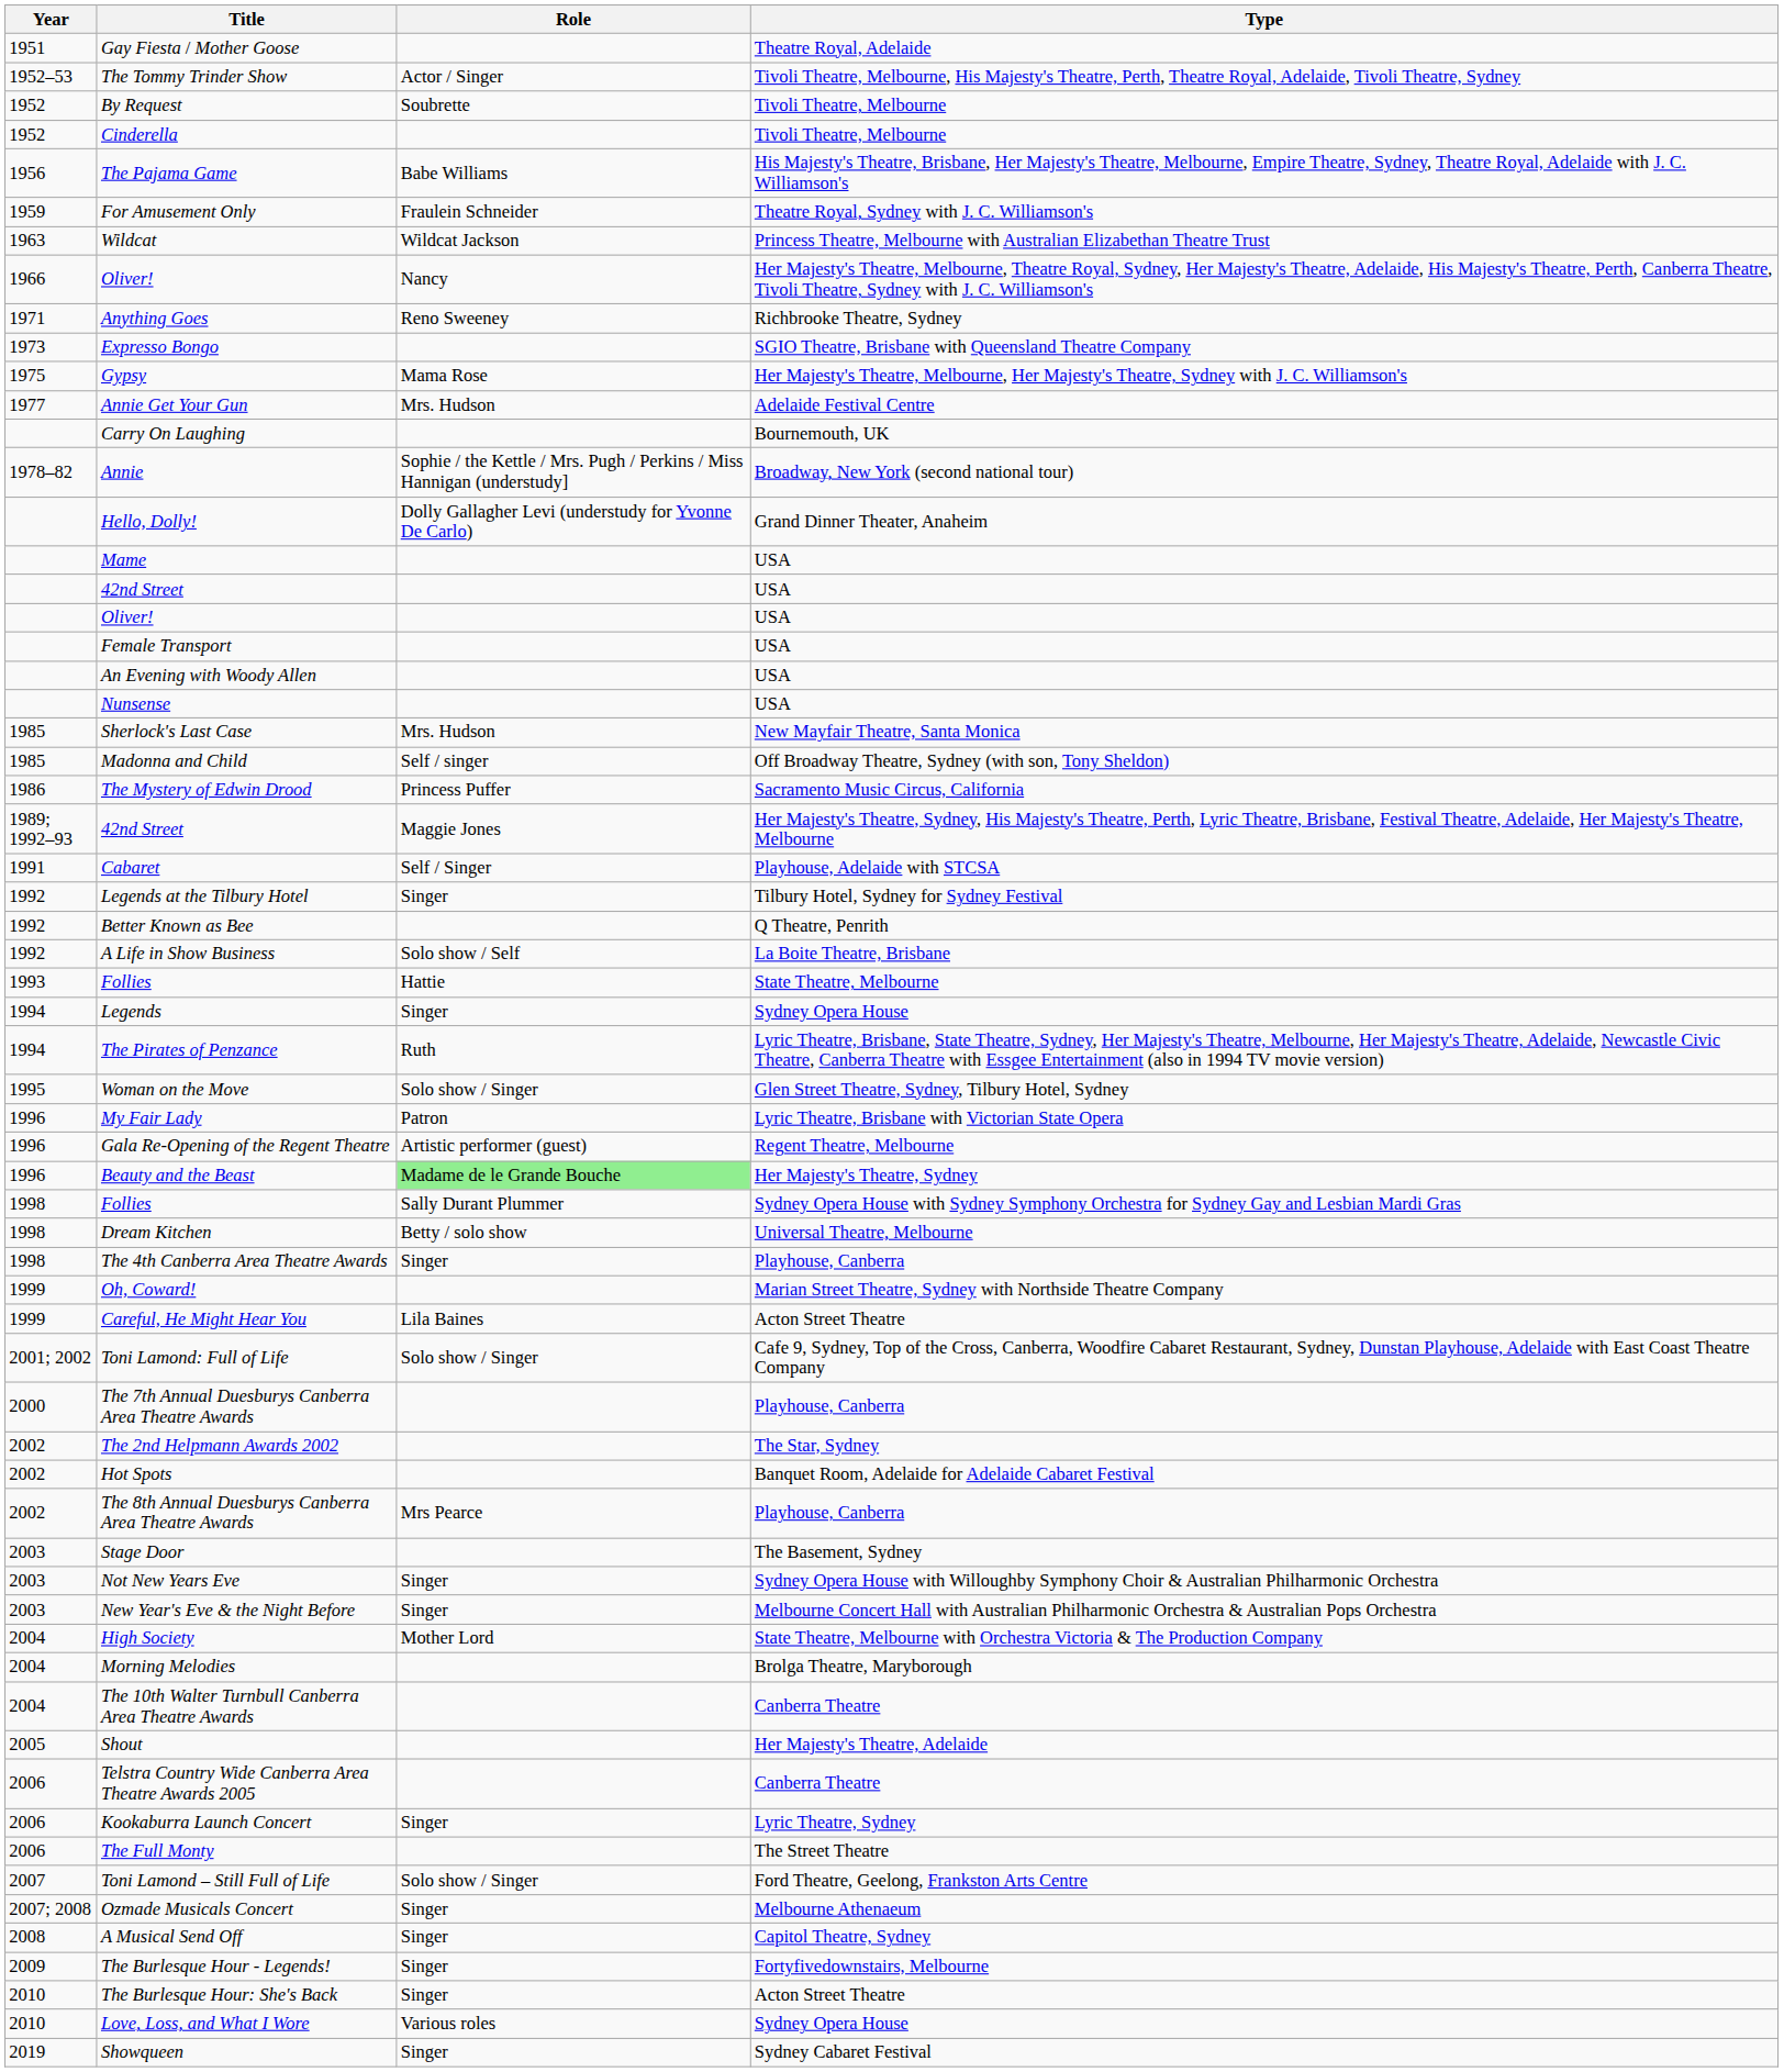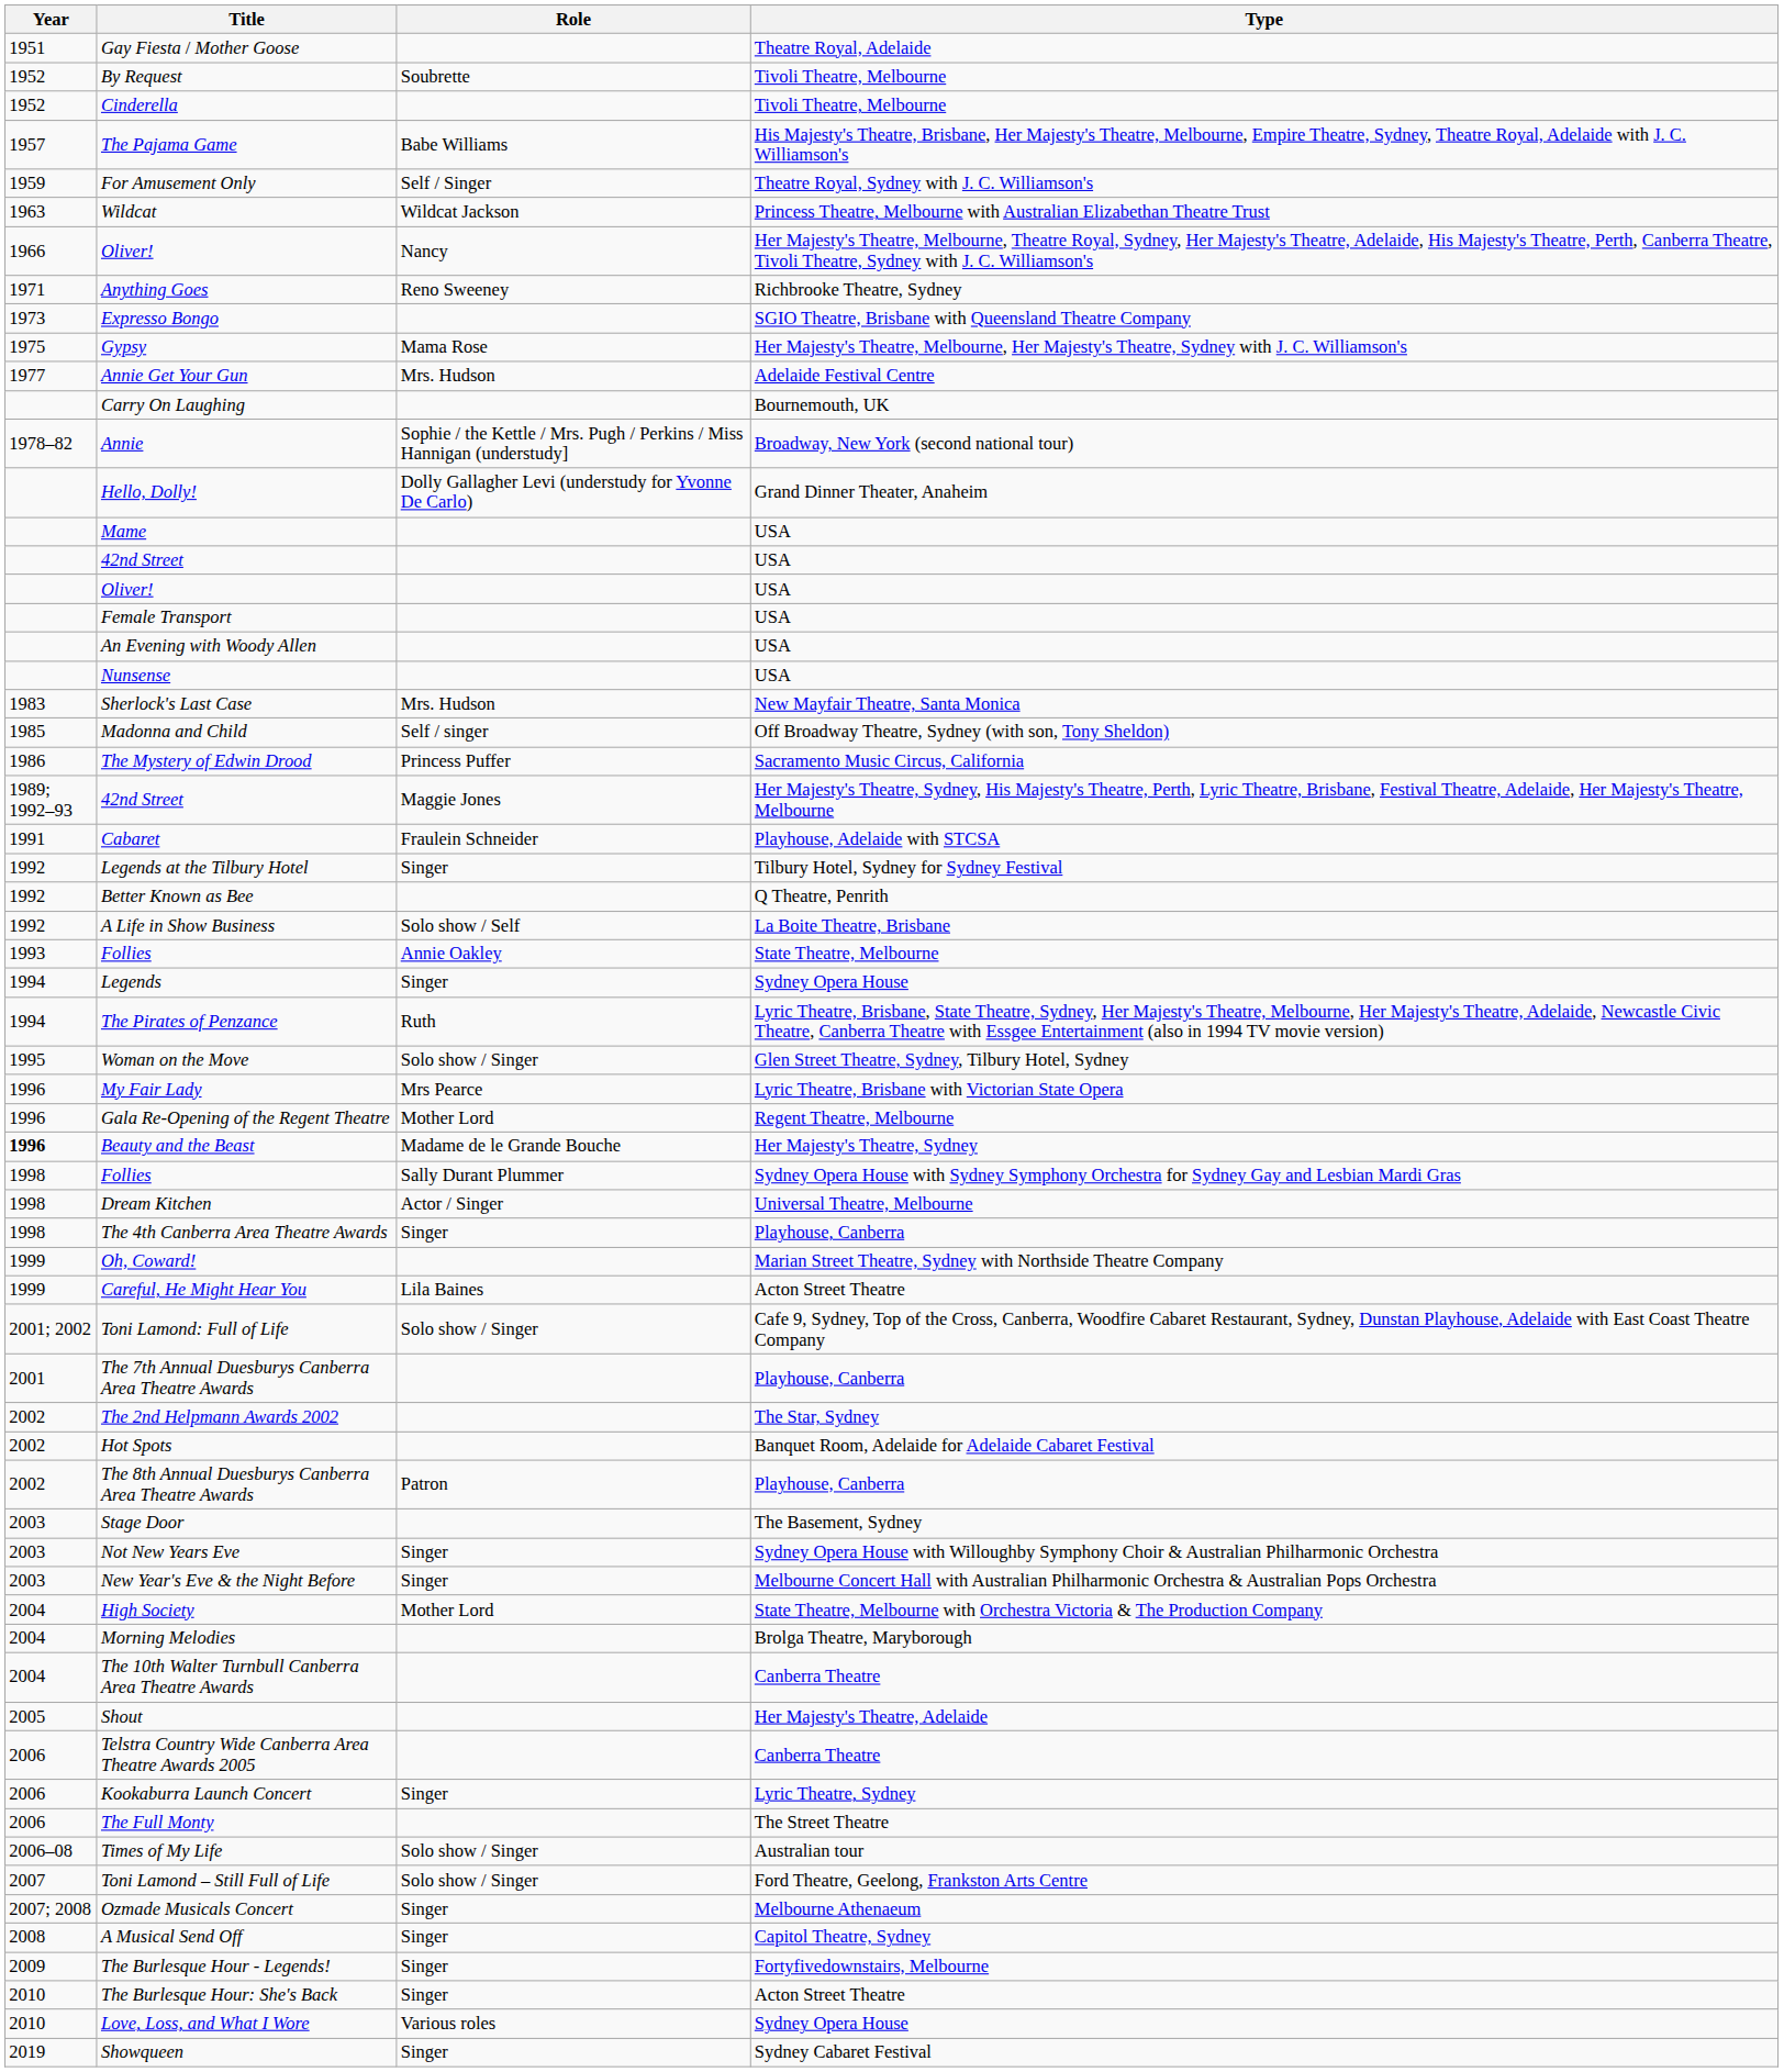- row: 1952–53 | The Tommy Trinder Show | Actor / Singer | Tivoli Theatre, Melbourne, His Majesty's Theatre, Perth, Theatre Royal, Adelaide, Tivoli Theatre, Sydney
The Pajama Game | Year: 1956 -> 1957
For Amusement Only | Role: Fraulein Schneider -> Self / Singer
Sherlock's Last Case | Year: 1985 -> 1983
Cabaret | Role: Self / Singer -> Fraulein Schneider
Follies / State Theatre, Melbourne | Role: Hattie -> Annie Oakley
My Fair Lady | Role: Patron -> Mrs Pearce
Gala Re-Opening of the Regent Theatre | Role: Artistic performer (guest) -> Mother Lord
Beauty and the Beast | Year: normal -> bold
Beauty and the Beast | Role: lightgreen background -> no background
Dream Kitchen | Role: Betty / solo show -> Actor / Singer
The 7th Annual Duesburys Canberra Area Theatre Awards | Year: 2000 -> 2001
The 8th Annual Duesburys Canberra Area Theatre Awards | Role: Mrs Pearce -> Patron
+ row: 2006–08 | Times of My Life | Solo show / Singer | Australian tour
